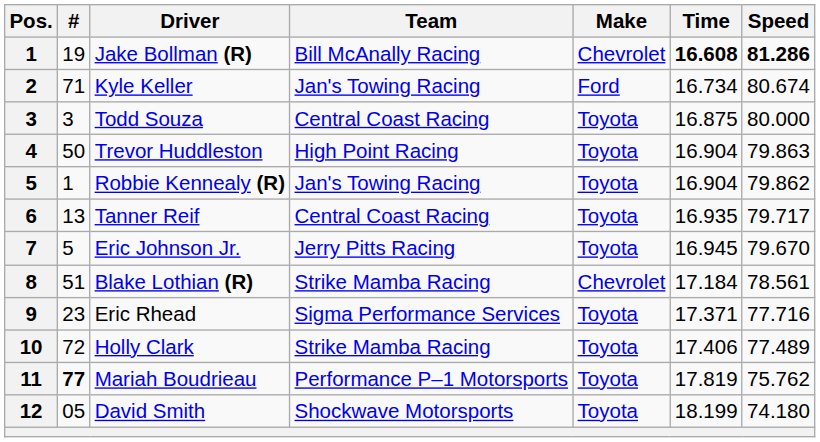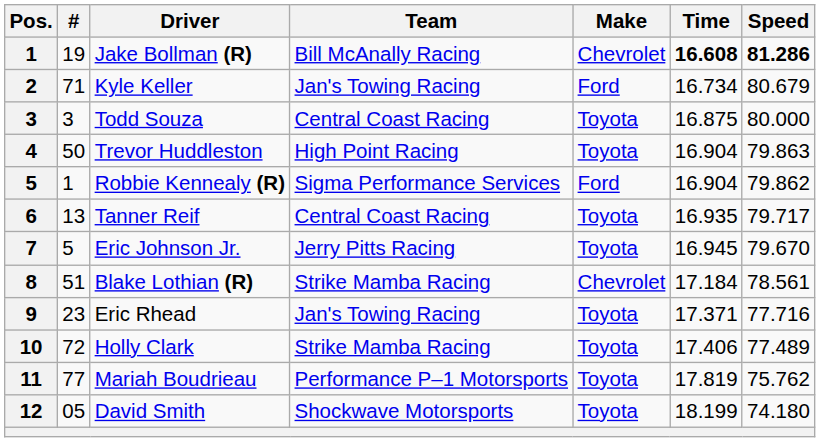Kyle Keller | Speed: 80.674 -> 80.679
Robbie Kennealy (R) | Team: Jan's Towing Racing -> Sigma Performance Services
Robbie Kennealy (R) | Make: Toyota -> Ford
Eric Rhead | Team: Sigma Performance Services -> Jan's Towing Racing
Mariah Boudrieau | #: bold -> normal
